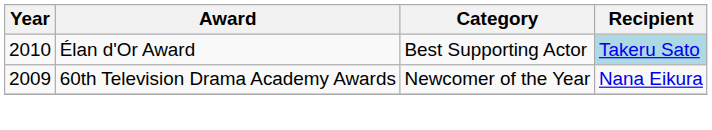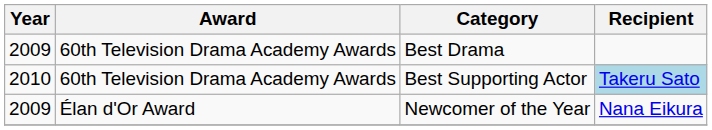+ row: 2009 | 60th Television Drama Academy Awards | Best Drama
Best Supporting Actor | Award: Élan d'Or Award -> 60th Television Drama Academy Awards
Newcomer of the Year | Award: 60th Television Drama Academy Awards -> Élan d'Or Award
